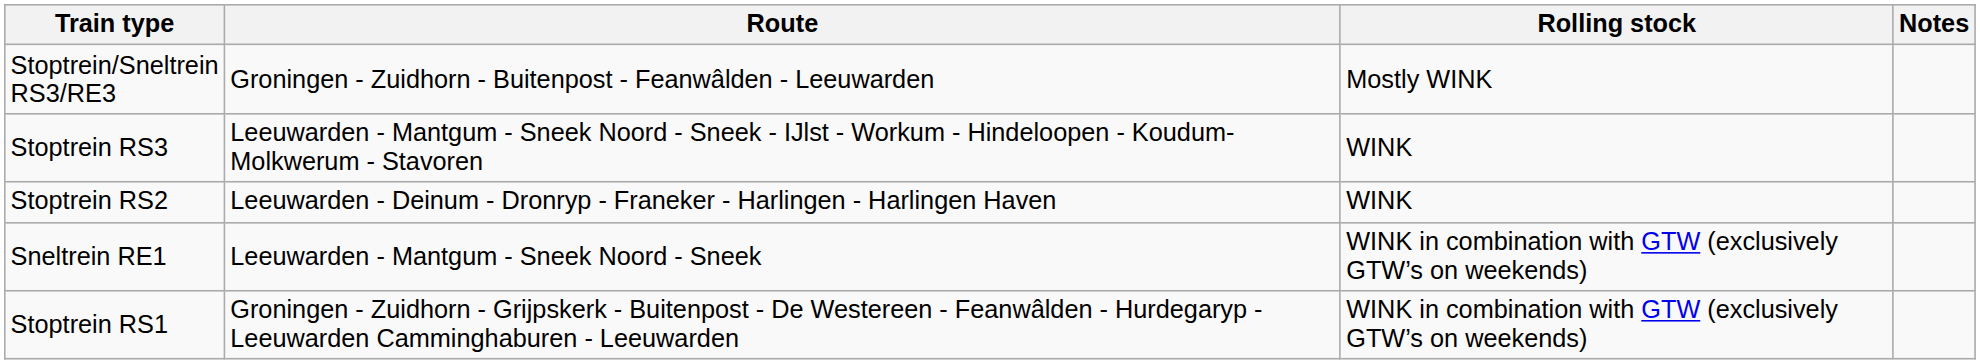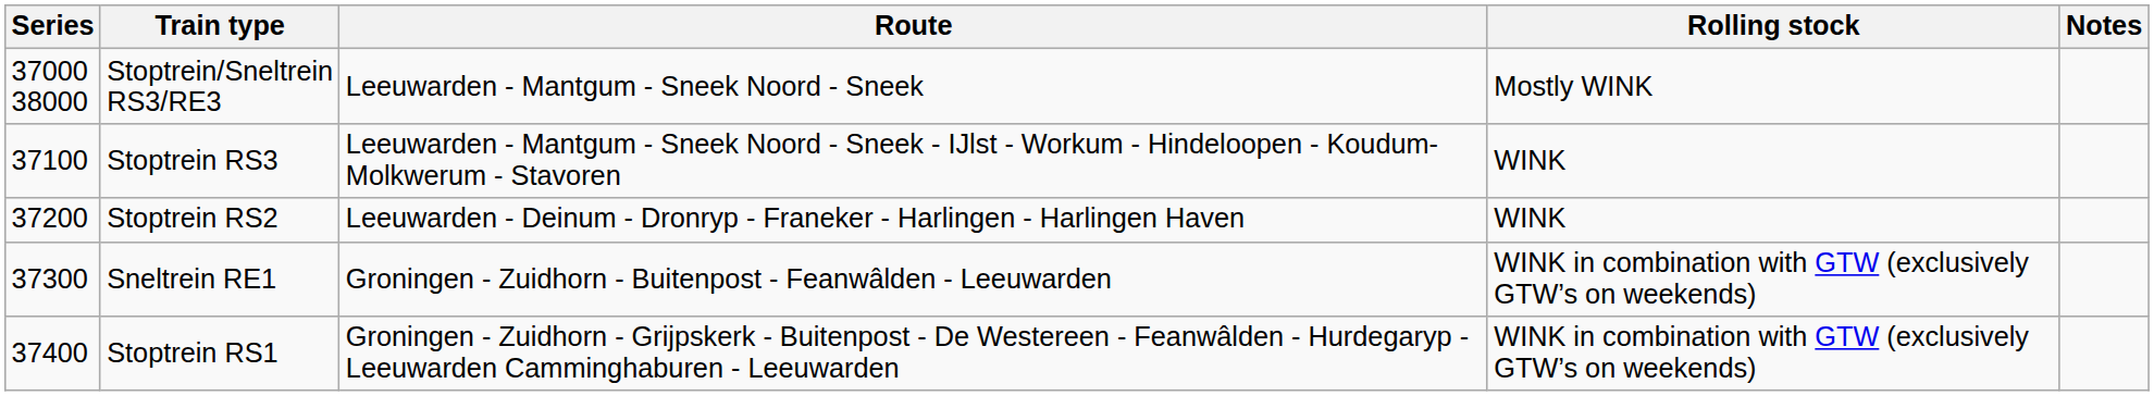+ column: Series | 37000 38000 | 37100 | 37200 | 37300 | 37400
Stoptrein/Sneltrein RS3/RE3 | Route: Groningen - Zuidhorn - Buitenpost - Feanwâlden - Leeuwarden -> Leeuwarden - Mantgum - Sneek Noord - Sneek
Sneltrein RE1 | Route: Leeuwarden - Mantgum - Sneek Noord - Sneek -> Groningen - Zuidhorn - Buitenpost - Feanwâlden - Leeuwarden
